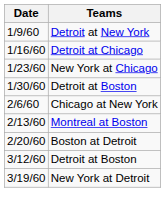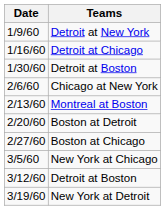- row: 1/23/60 | New York at Chicago
+ row: 2/27/60 | Boston at Chicago
+ row: 3/5/60 | New York at Chicago
